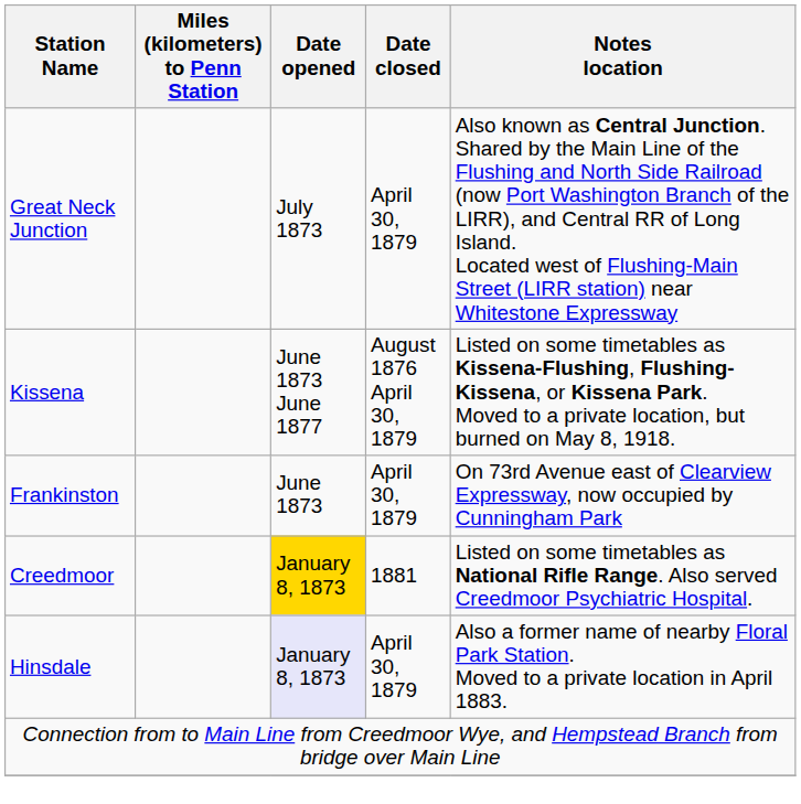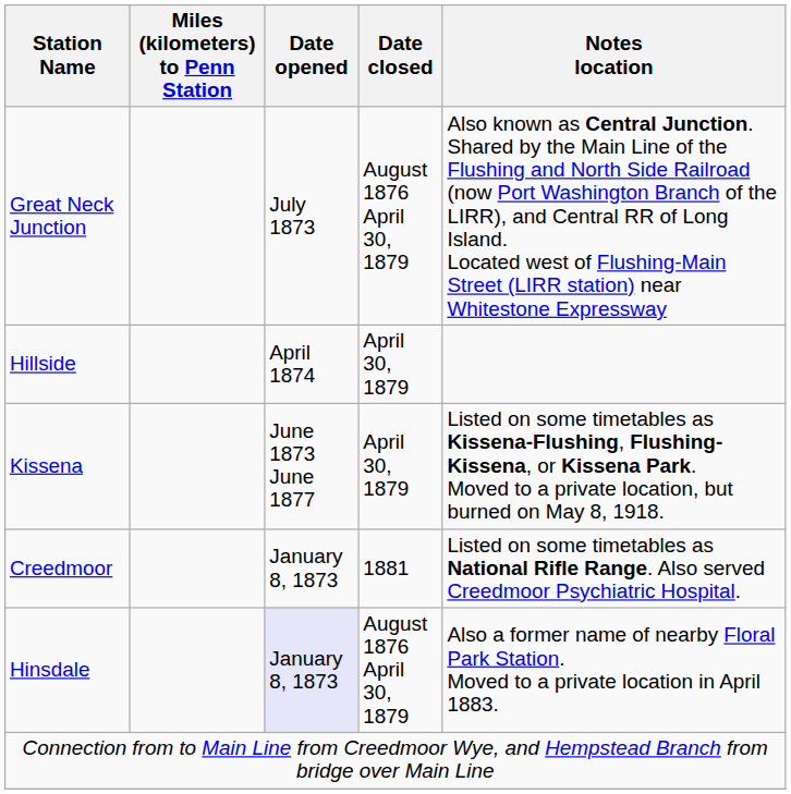Great Neck Junction | Date closed: April 30, 1879 -> August 1876 April 30, 1879
+ row: Hillside | April 1874 | April 30, 1879
Kissena | Date closed: August 1876 April 30, 1879 -> April 30, 1879
- row: Frankinston | June 1873 | April 30, 1879 | On 73rd Avenue east of Clearview Expressway, now occupied by Cunningham Park
Creedmoor | Date opened: gold background -> no background
Hinsdale | Date closed: April 30, 1879 -> August 1876 April 30, 1879
